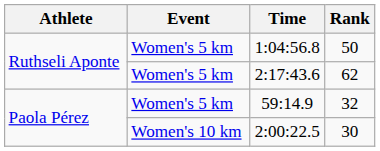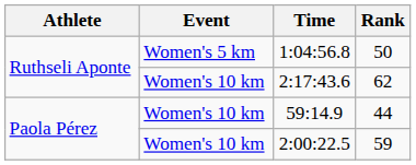2:17:43.6 | Event: Women's 5 km -> Women's 10 km
59:14.9 | Event: Women's 5 km -> Women's 10 km
59:14.9 | Rank: 32 -> 44
2:00:22.5 | Rank: 30 -> 59
